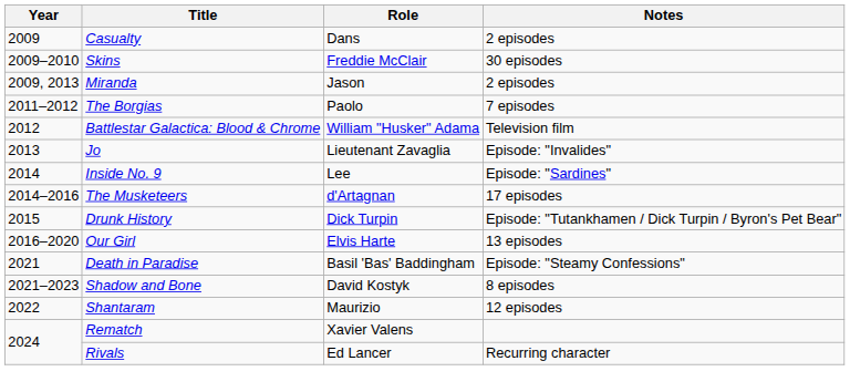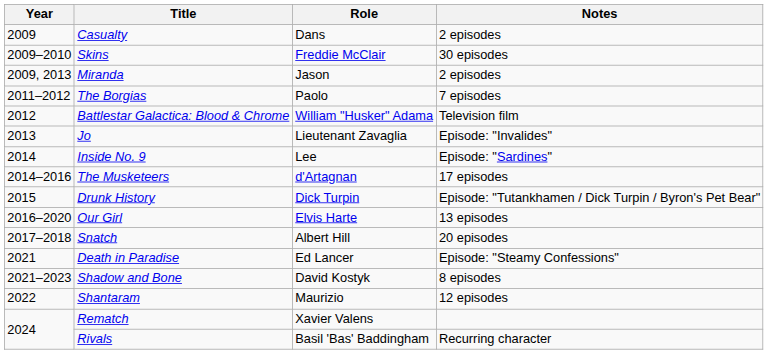+ row: 2017–2018 | Snatch | Albert Hill | 20 episodes
Death in Paradise | Role: Basil 'Bas' Baddingham -> Ed Lancer
Rivals | Role: Ed Lancer -> Basil 'Bas' Baddingham
